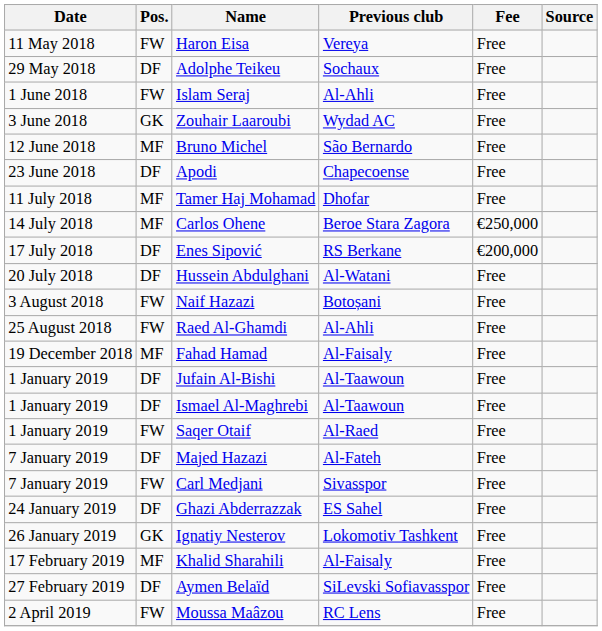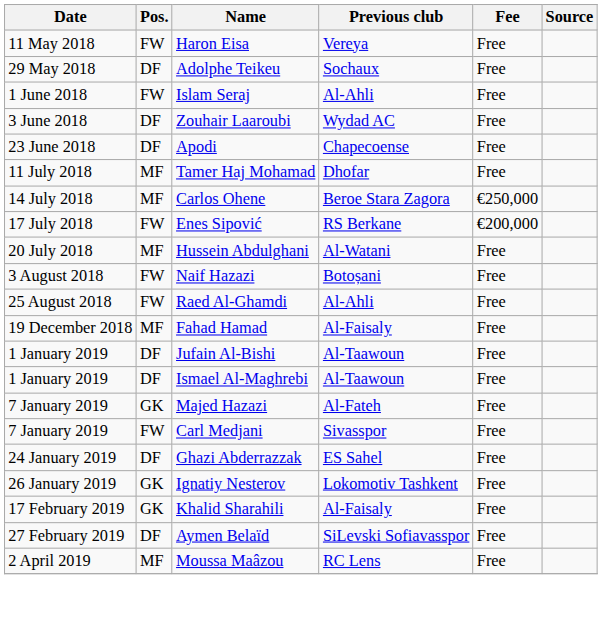Zouhair Laaroubi | Pos.: GK -> DF
- row: 12 June 2018 | MF | Bruno Michel | São Bernardo | Free
Enes Sipović | Pos.: DF -> FW
Hussein Abdulghani | Pos.: DF -> MF
- row: 1 January 2019 | FW | Saqer Otaif | Al-Raed | Free
Majed Hazazi | Pos.: DF -> GK
Khalid Sharahili | Pos.: MF -> GK
Moussa Maâzou | Pos.: FW -> MF
